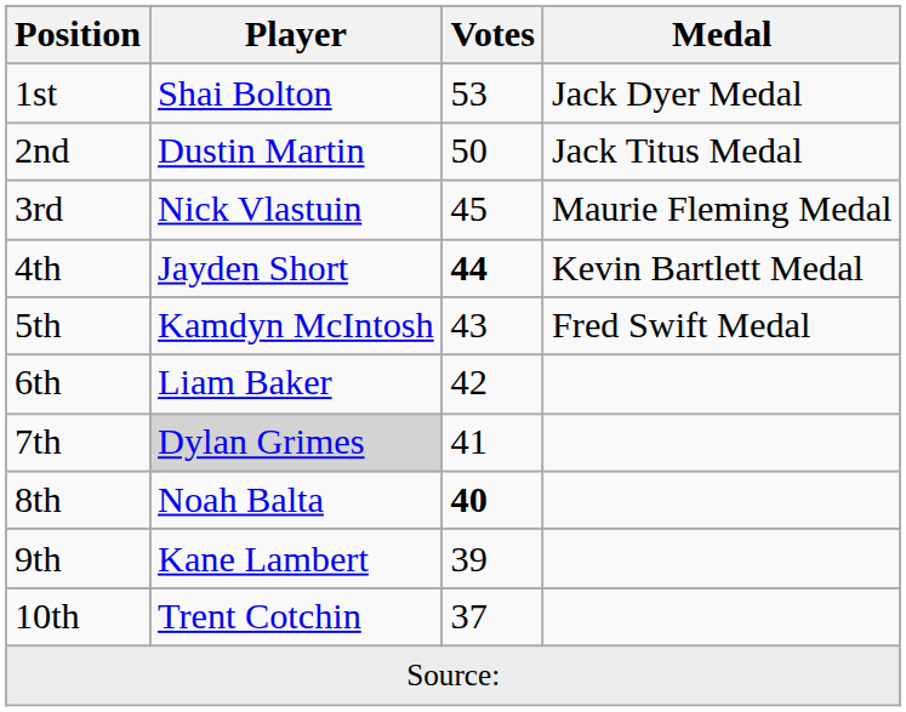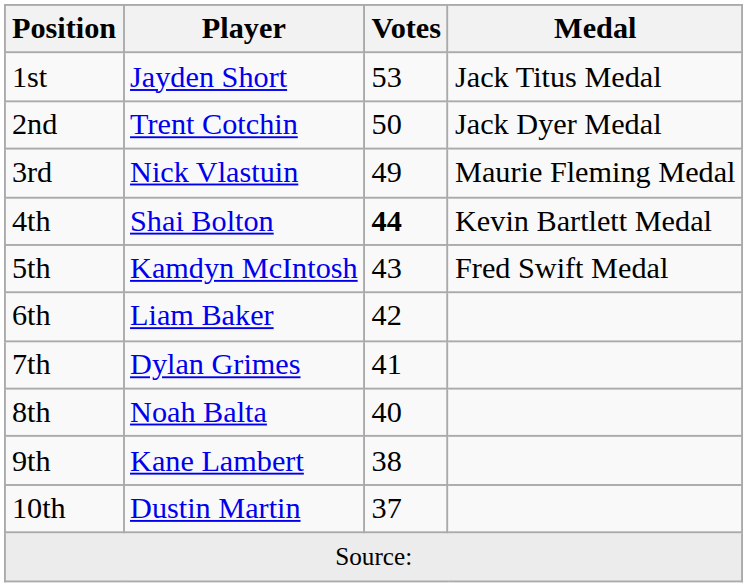1st | Player: Shai Bolton -> Jayden Short
1st | Medal: Jack Dyer Medal -> Jack Titus Medal
2nd | Player: Dustin Martin -> Trent Cotchin
2nd | Medal: Jack Titus Medal -> Jack Dyer Medal
3rd | Votes: 45 -> 49
4th | Player: Jayden Short -> Shai Bolton
7th | Player: lightgrey background -> no background
8th | Votes: bold -> normal
9th | Votes: 39 -> 38
10th | Player: Trent Cotchin -> Dustin Martin
